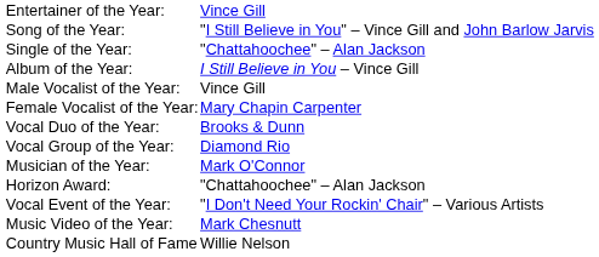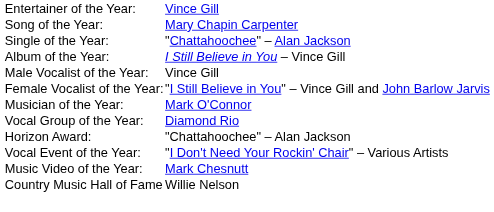Song of the Year: | column 2: "I Still Believe in You" – Vince Gill and John Barlow Jarvis -> Mary Chapin Carpenter
Female Vocalist of the Year: | column 2: Mary Chapin Carpenter -> "I Still Believe in You" – Vince Gill and John Barlow Jarvis
- row: Vocal Duo of the Year: | Brooks & Dunn
rows swapped: Vocal Group of the Year: <-> Musician of the Year:
